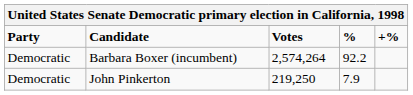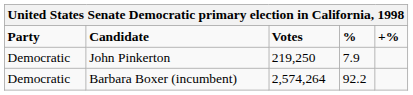rows swapped: Barbara Boxer (incumbent) <-> John Pinkerton
